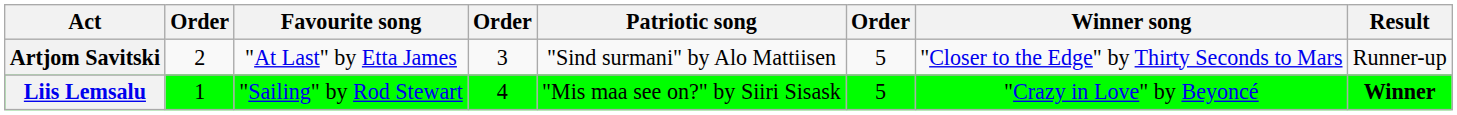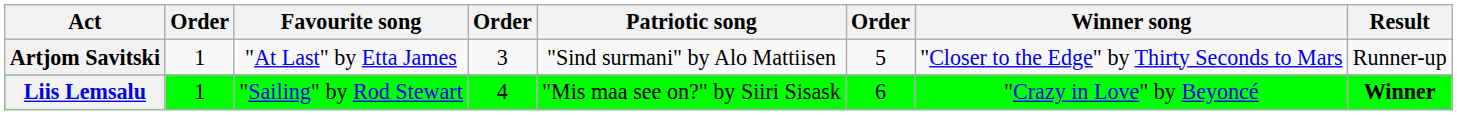Artjom Savitski | column 2: 2 -> 1
Liis Lemsalu | column 6: 5 -> 6
